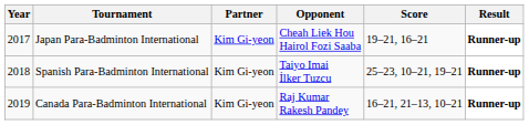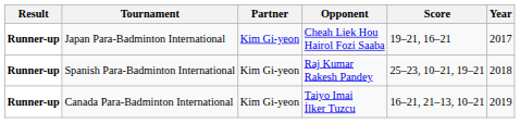columns swapped: Year <-> Result
Spanish Para-Badminton International | Opponent: Taiyo Imai İlker Tuzcu -> Raj Kumar Rakesh Pandey
Canada Para-Badminton International | Opponent: Raj Kumar Rakesh Pandey -> Taiyo Imai İlker Tuzcu
